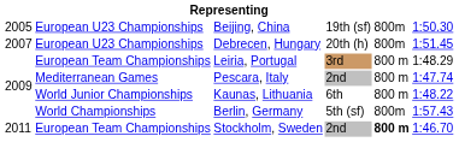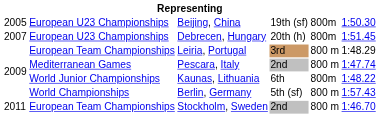Kaunas, Lithuania | column 5: 800 m -> 800m
Berlin, Germany | column 5: 800m -> 800 m
Stockholm, Sweden | column 5: bold -> normal
